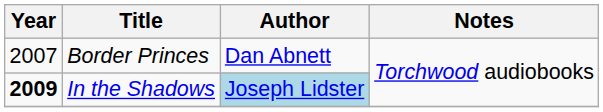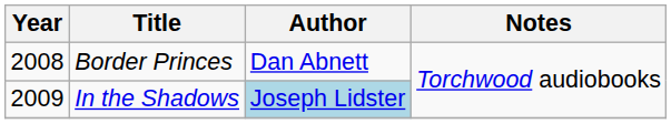Border Princes | Year: 2007 -> 2008
In the Shadows | Year: bold -> normal
